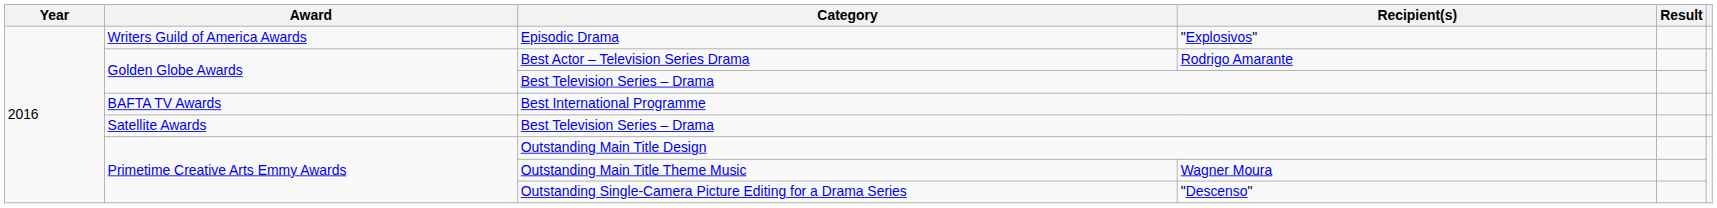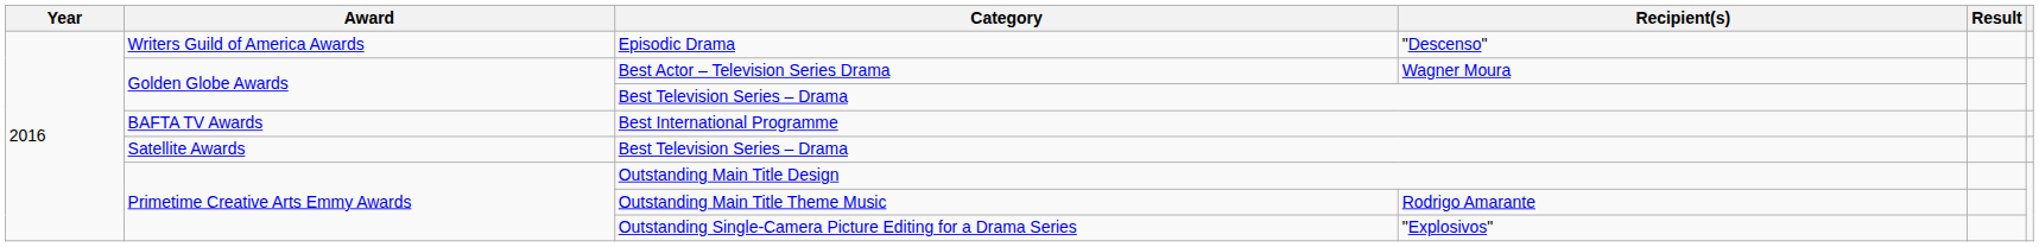Episodic Drama | Recipient(s): "Explosivos" -> "Descenso"
Best Actor – Television Series Drama | Recipient(s): Rodrigo Amarante -> Wagner Moura
Outstanding Main Title Theme Music | Recipient(s): Wagner Moura -> Rodrigo Amarante
Outstanding Single-Camera Picture Editing for a Drama Series | Recipient(s): "Descenso" -> "Explosivos"
